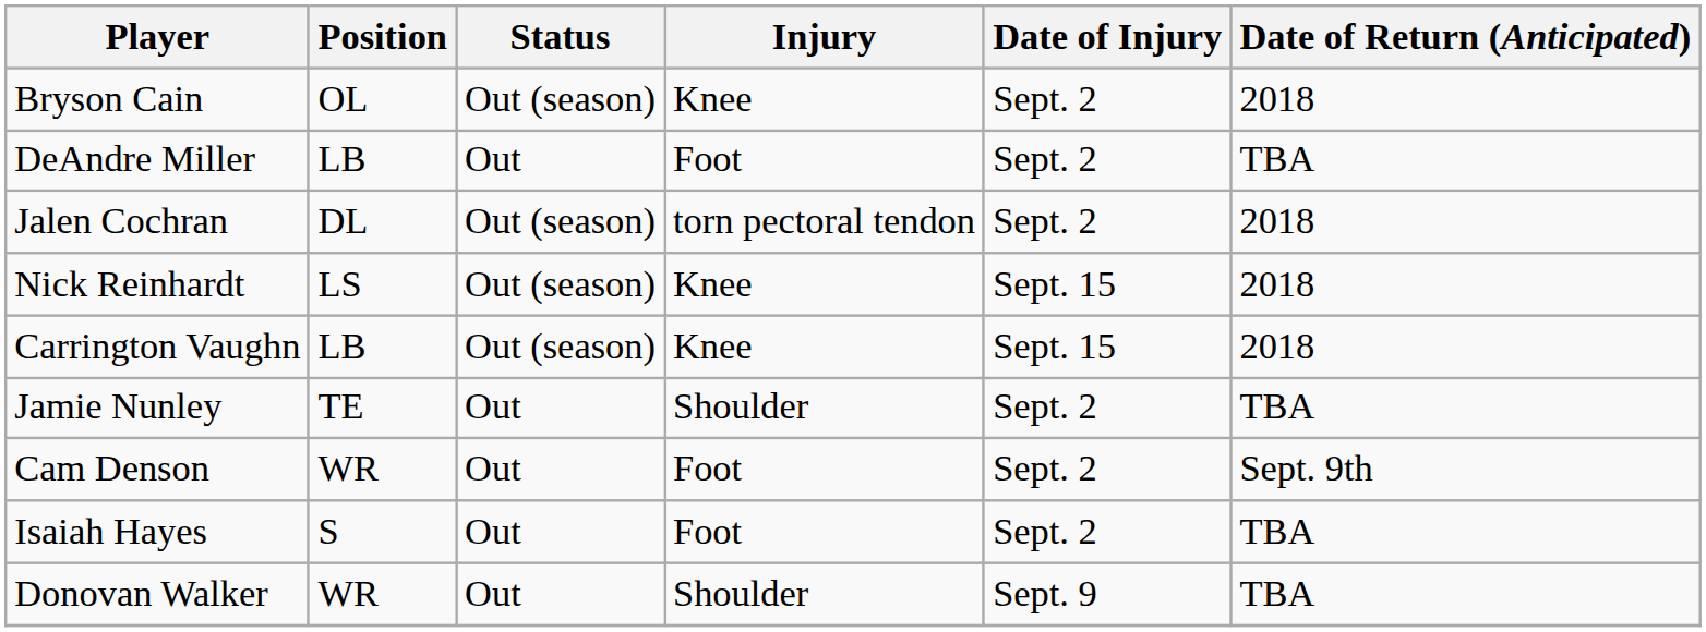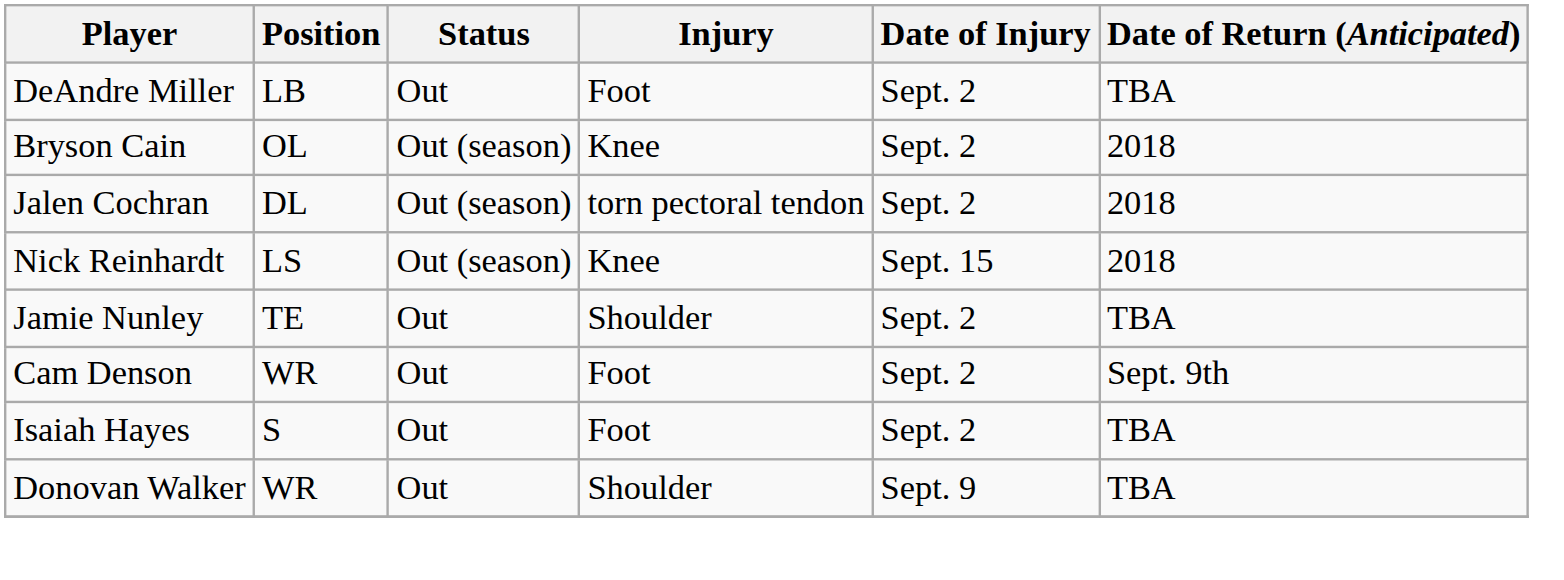rows swapped: DeAndre Miller <-> Bryson Cain
- row: Carrington Vaughn | LB | Out (season) | Knee | Sept. 15 | 2018
